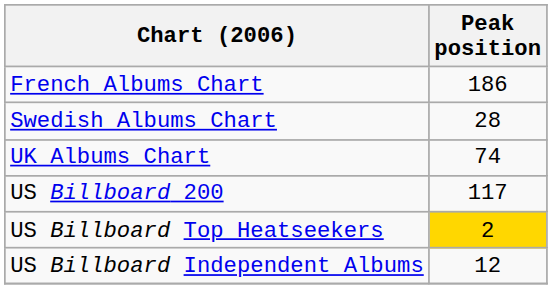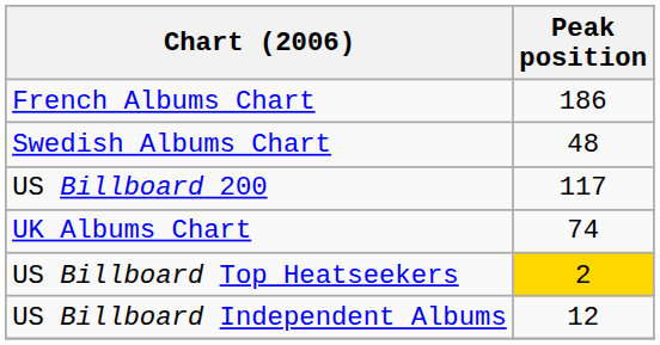Swedish Albums Chart | Peak position: 28 -> 48
rows swapped: UK Albums Chart <-> US Billboard 200
